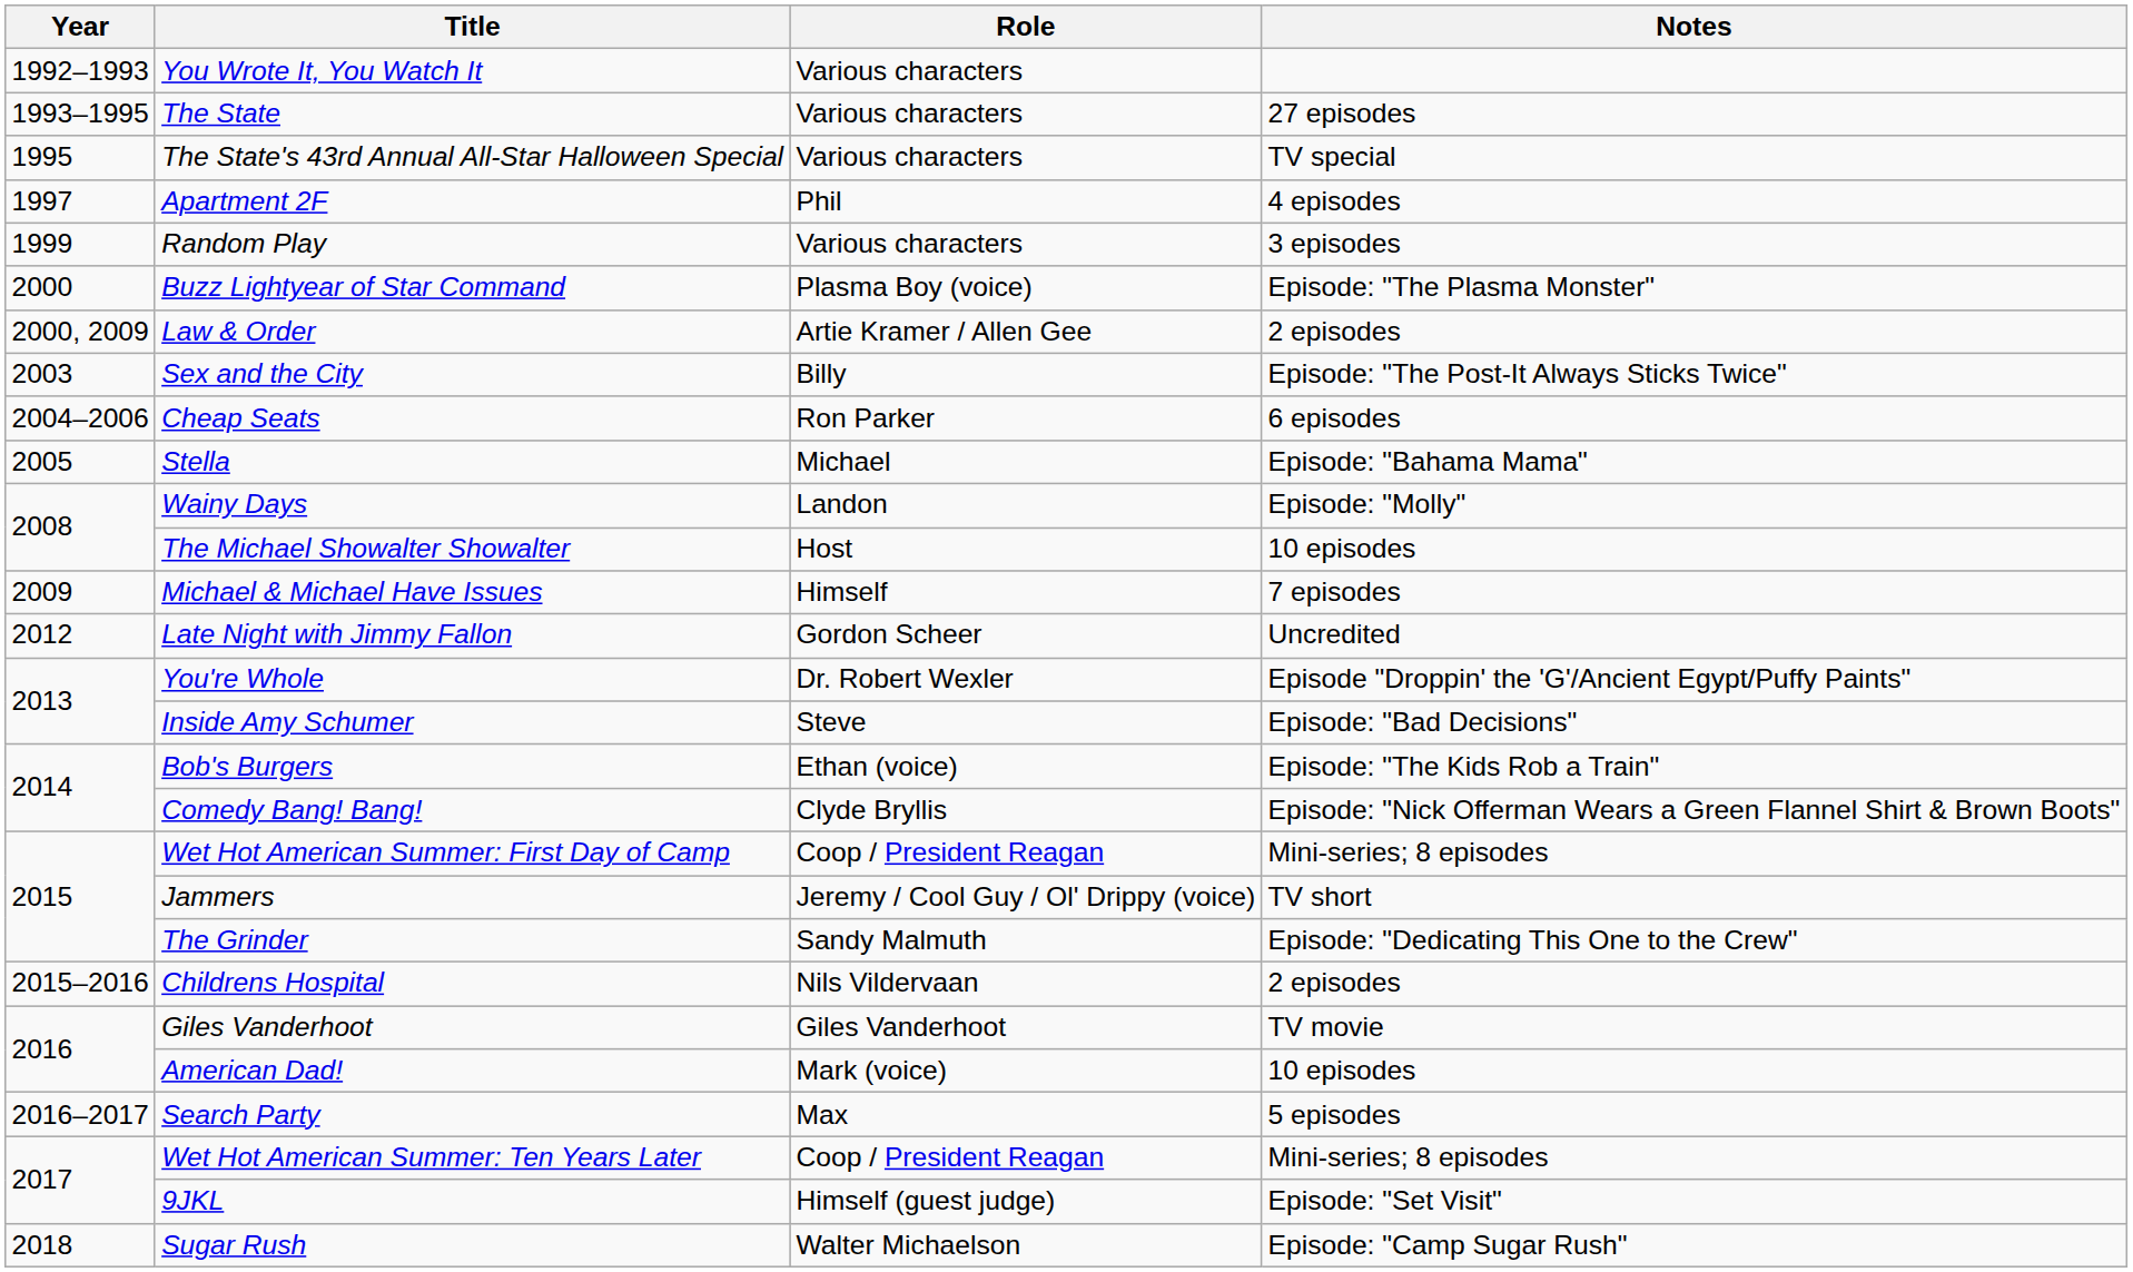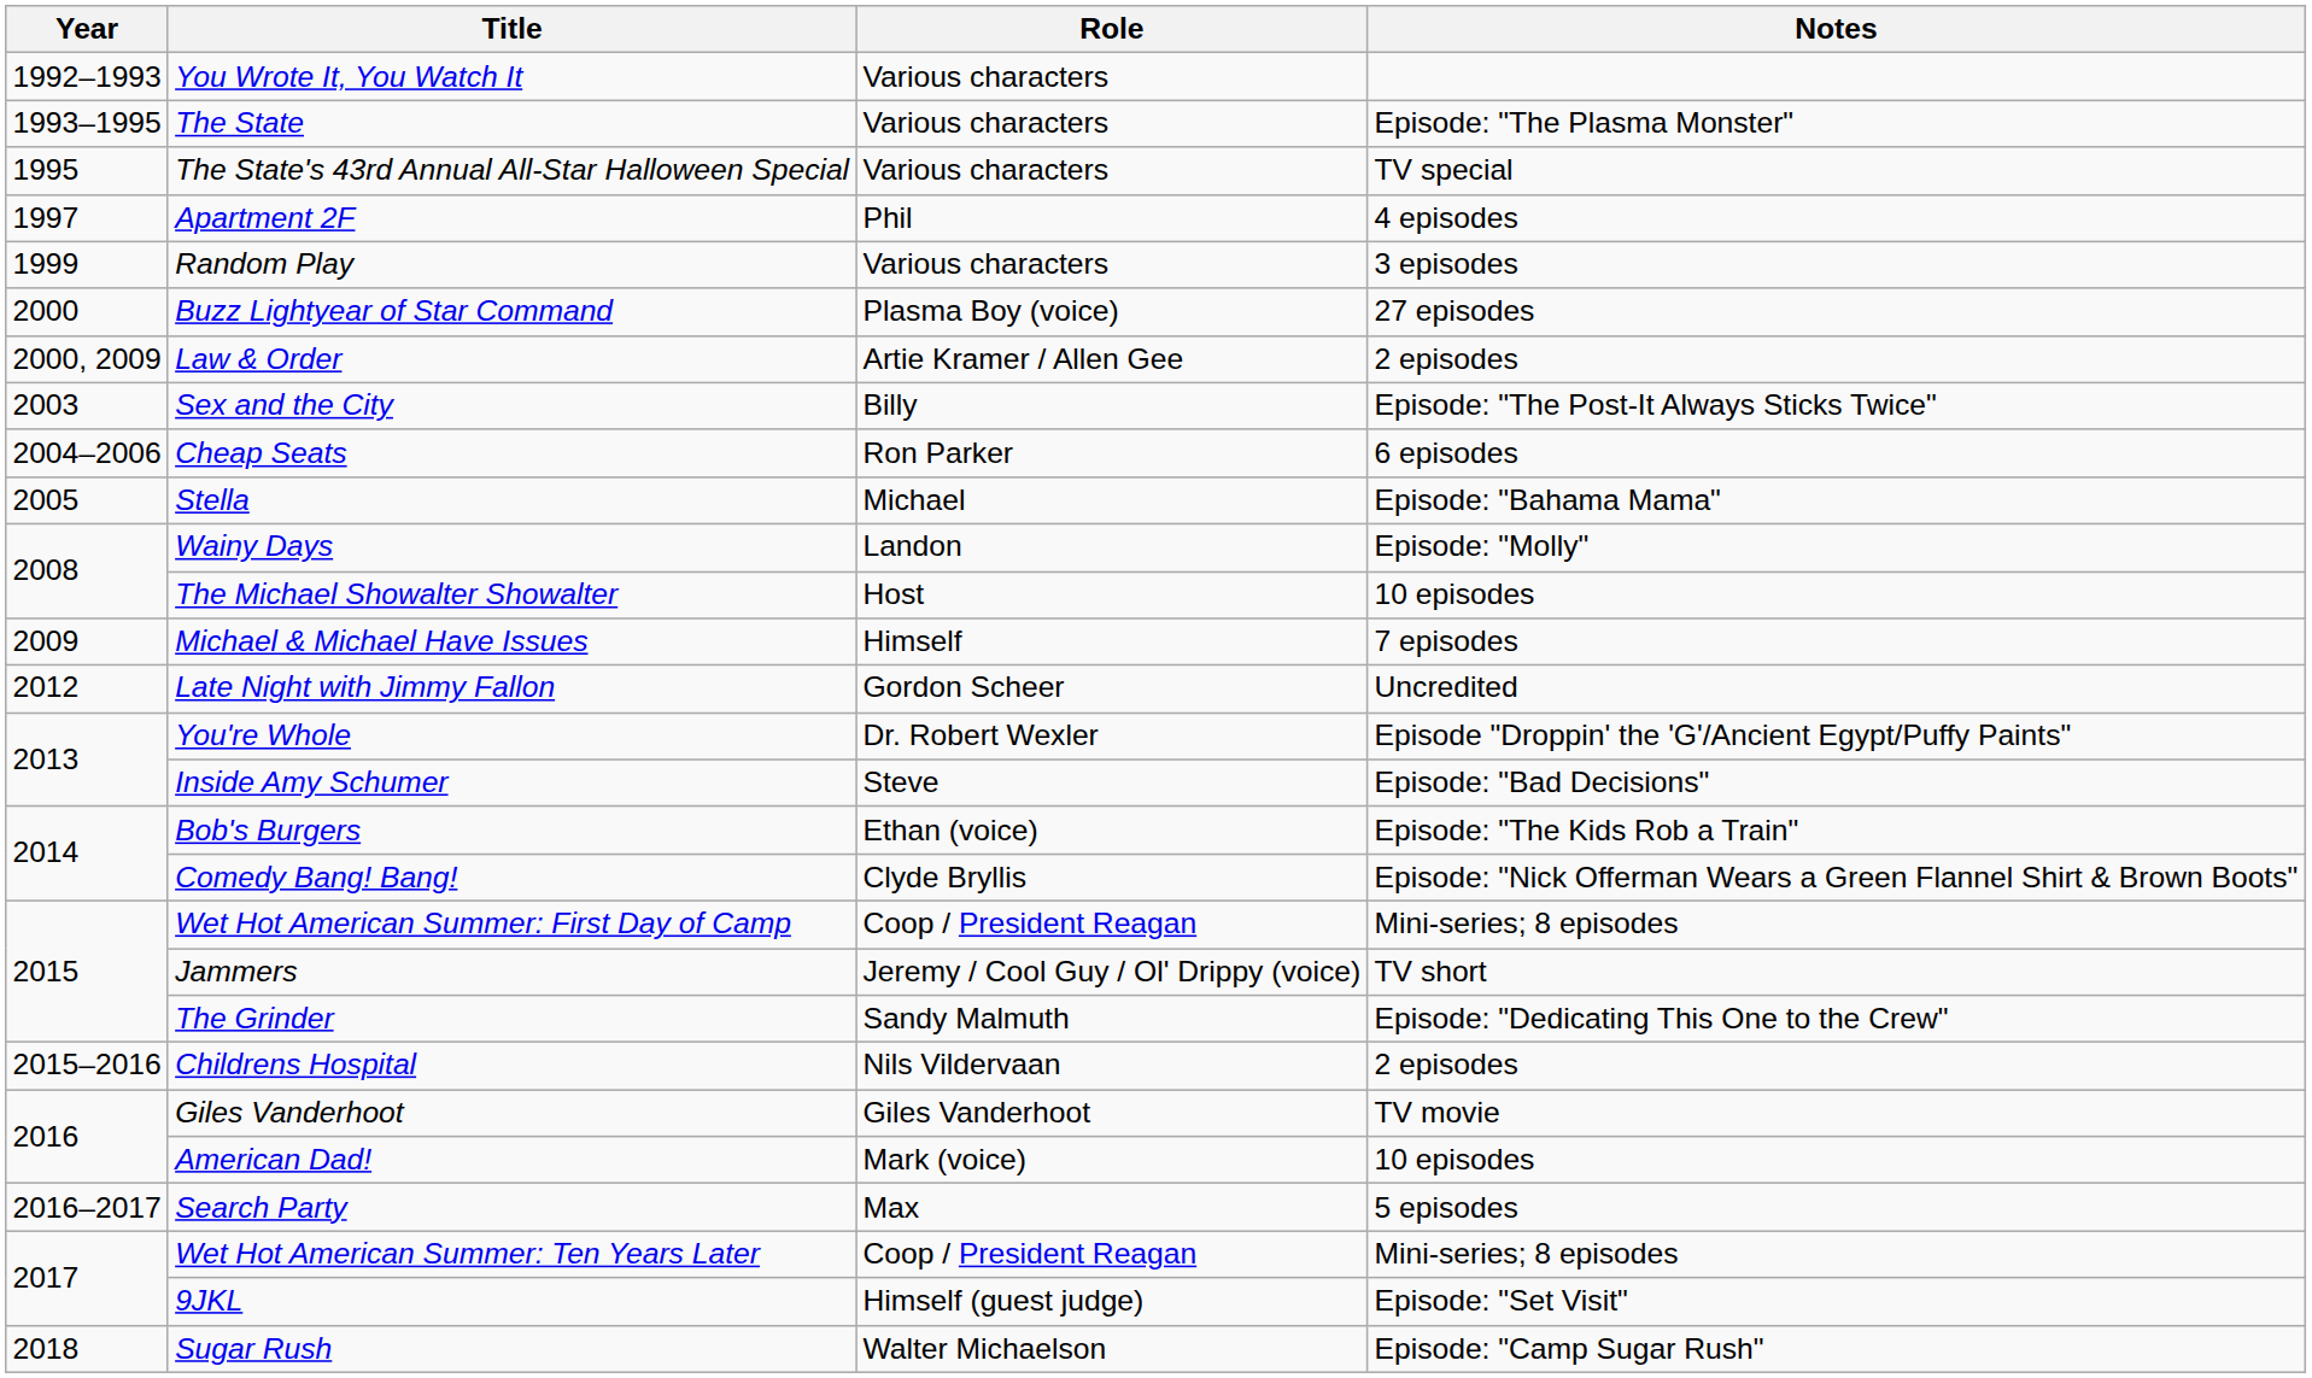The State | Notes: 27 episodes -> Episode: "The Plasma Monster"
Buzz Lightyear of Star Command | Notes: Episode: "The Plasma Monster" -> 27 episodes
